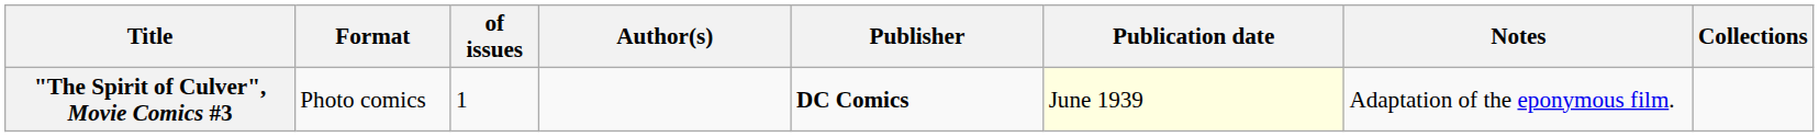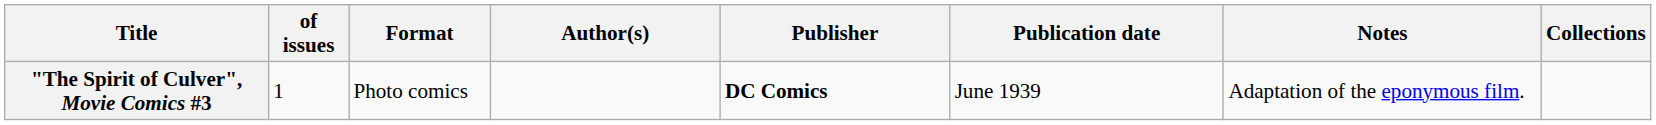columns swapped: of issues <-> Format
"The Spirit of Culver", Movie Comics #3 | Publication date: lightyellow background -> no background
